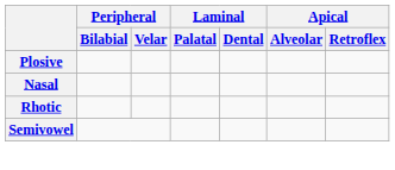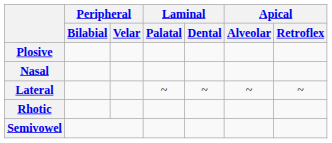+ row: Lateral | ~ | ~ | ~ | ~
